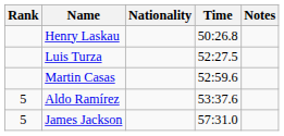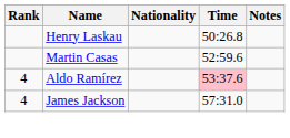- row: Luis Turza | 52:27.5
Aldo Ramírez | Rank: 5 -> 4
Aldo Ramírez | Time: no background -> pink background
James Jackson | Rank: 5 -> 4
